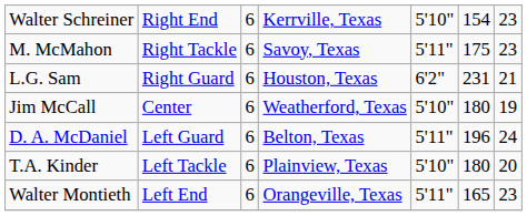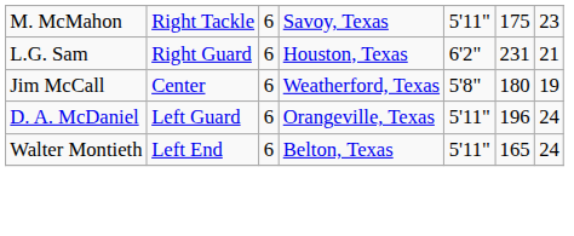- row: Walter Schreiner | Right End | 6 | Kerrville, Texas | 5'10" | 154 | 23
Jim McCall | column 5: 5'10" -> 5'8"
D. A. McDaniel | column 4: Belton, Texas -> Orangeville, Texas
- row: T.A. Kinder | Left Tackle | 6 | Plainview, Texas | 5'10" | 180 | 20
Walter Montieth | column 4: Orangeville, Texas -> Belton, Texas
Walter Montieth | column 7: 23 -> 24
